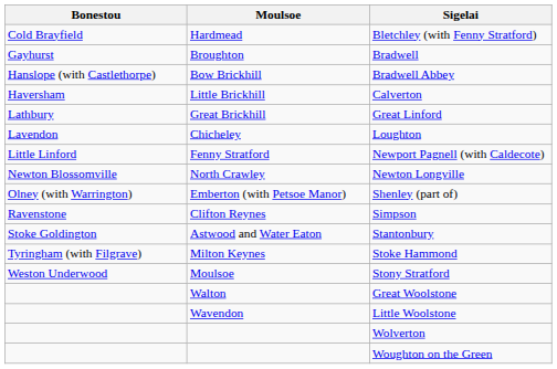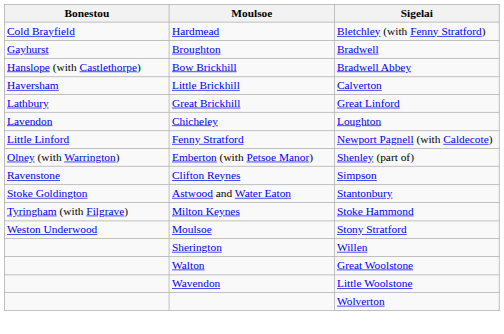- row: Newton Blossomville | North Crawley | Newton Longville
+ row: Sherington | Willen
- row: Woughton on the Green
